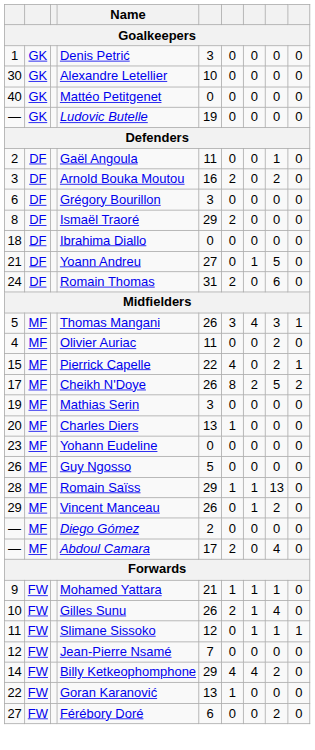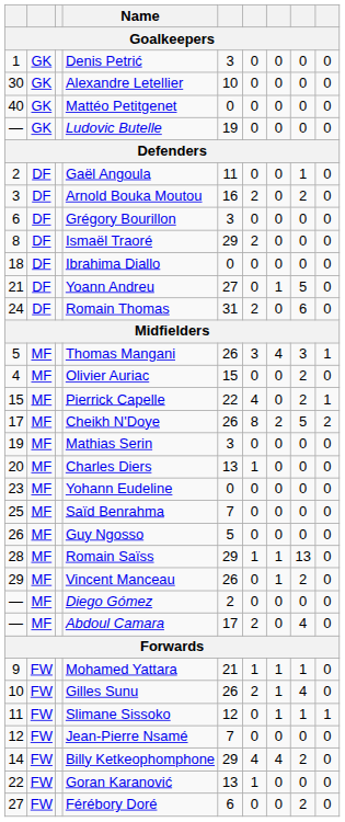Olivier Auriac | column 5: 11 -> 15
+ row: 25 | MF | Saïd Benrahma | 7 | 0 | 0 | 0 | 0
